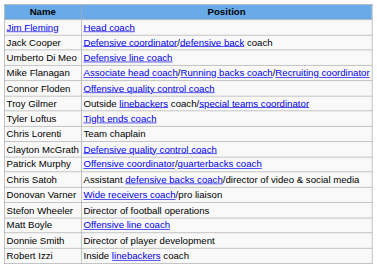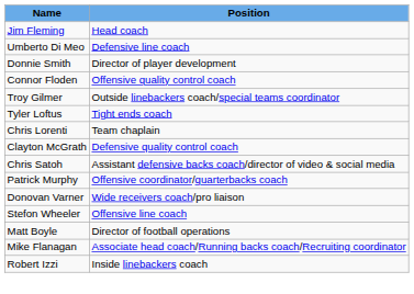- row: Jack Cooper | Defensive coordinator/defensive back coach
rows swapped: Mike Flanagan <-> Donnie Smith
rows swapped: Patrick Murphy <-> Chris Satoh
Stefon Wheeler | Position: Director of football operations -> Offensive line coach
Matt Boyle | Position: Offensive line coach -> Director of football operations
